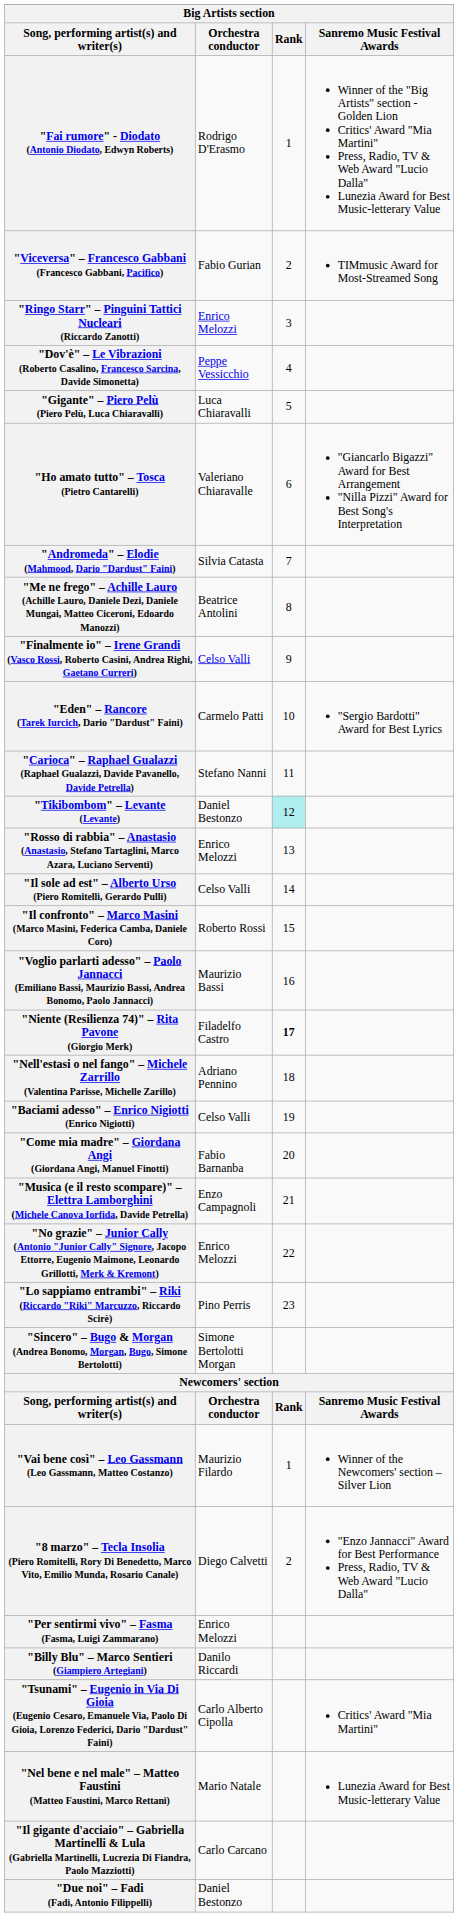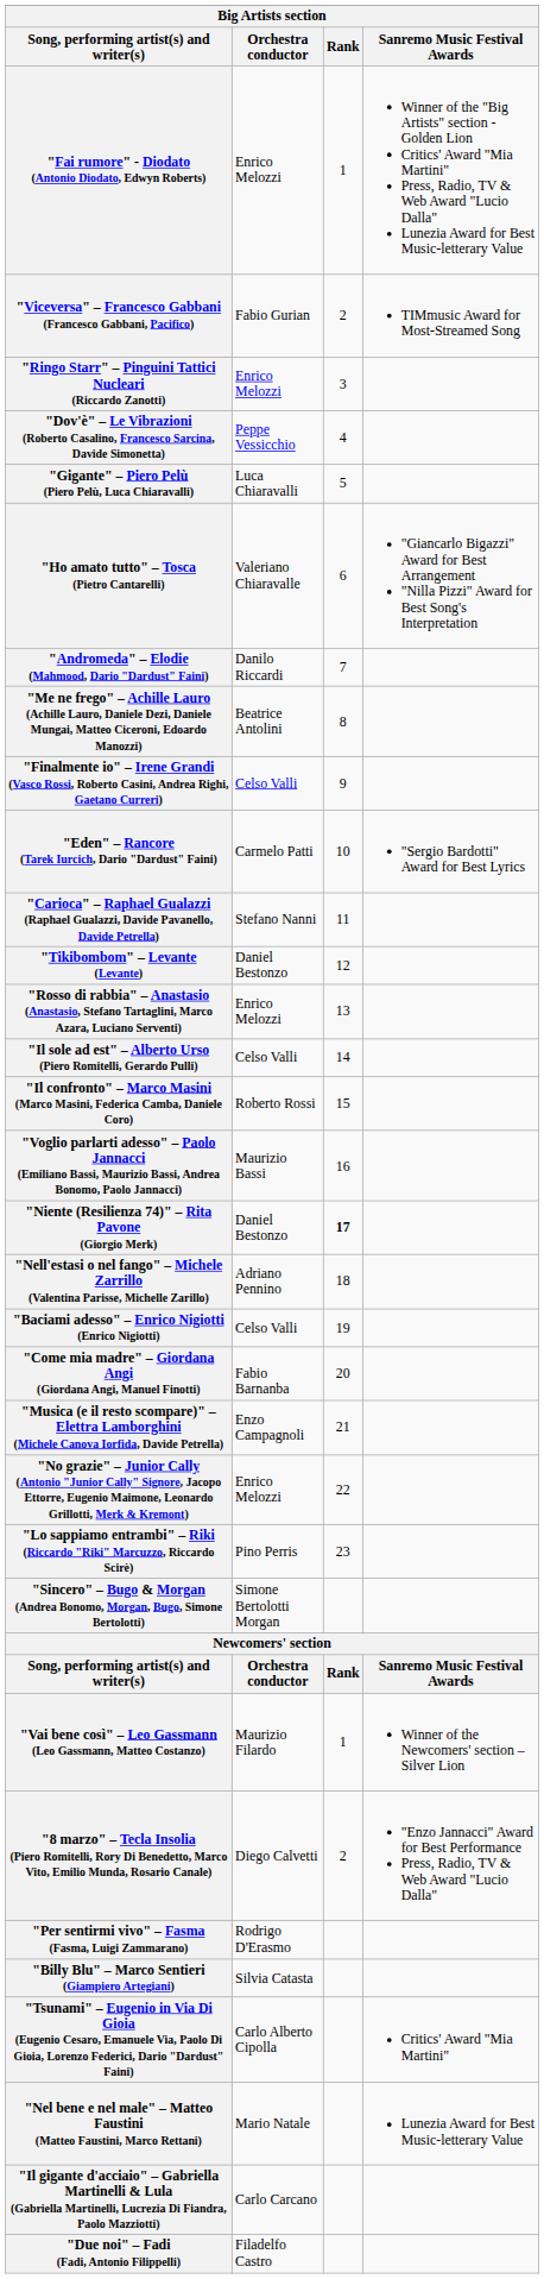"Fai rumore" - Diodato (Antonio Diodato, Edwyn Roberts) | Orchestra conductor: Rodrigo D'Erasmo -> Enrico Melozzi
"Andromeda" – Elodie (Mahmood, Dario "Dardust" Faini) | Orchestra conductor: Silvia Catasta -> Danilo Riccardi
"Tikibombom" – Levante (Levante) | Rank: paleturquoise background -> no background
"Niente (Resilienza 74)" – Rita Pavone (Giorgio Merk) | Orchestra conductor: Filadelfo Castro -> Daniel Bestonzo
"Per sentirmi vivo" – Fasma (Fasma, Luigi Zammarano) | Orchestra conductor: Enrico Melozzi -> Rodrigo D'Erasmo
"Billy Blu" – Marco Sentieri (Giampiero Artegiani) | Orchestra conductor: Danilo Riccardi -> Silvia Catasta
"Due noi" – Fadi (Fadi, Antonio Filippelli) | Orchestra conductor: Daniel Bestonzo -> Filadelfo Castro
